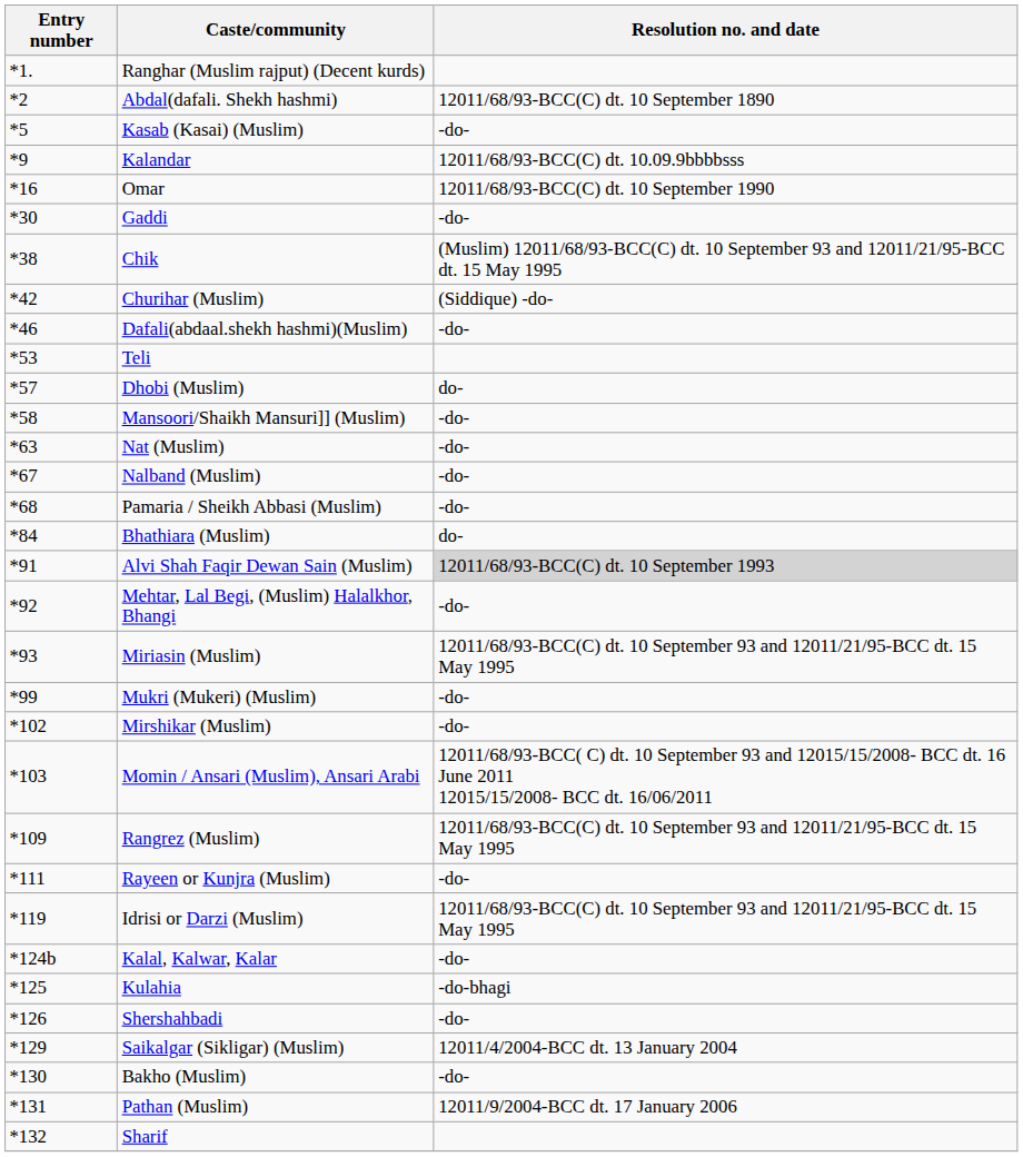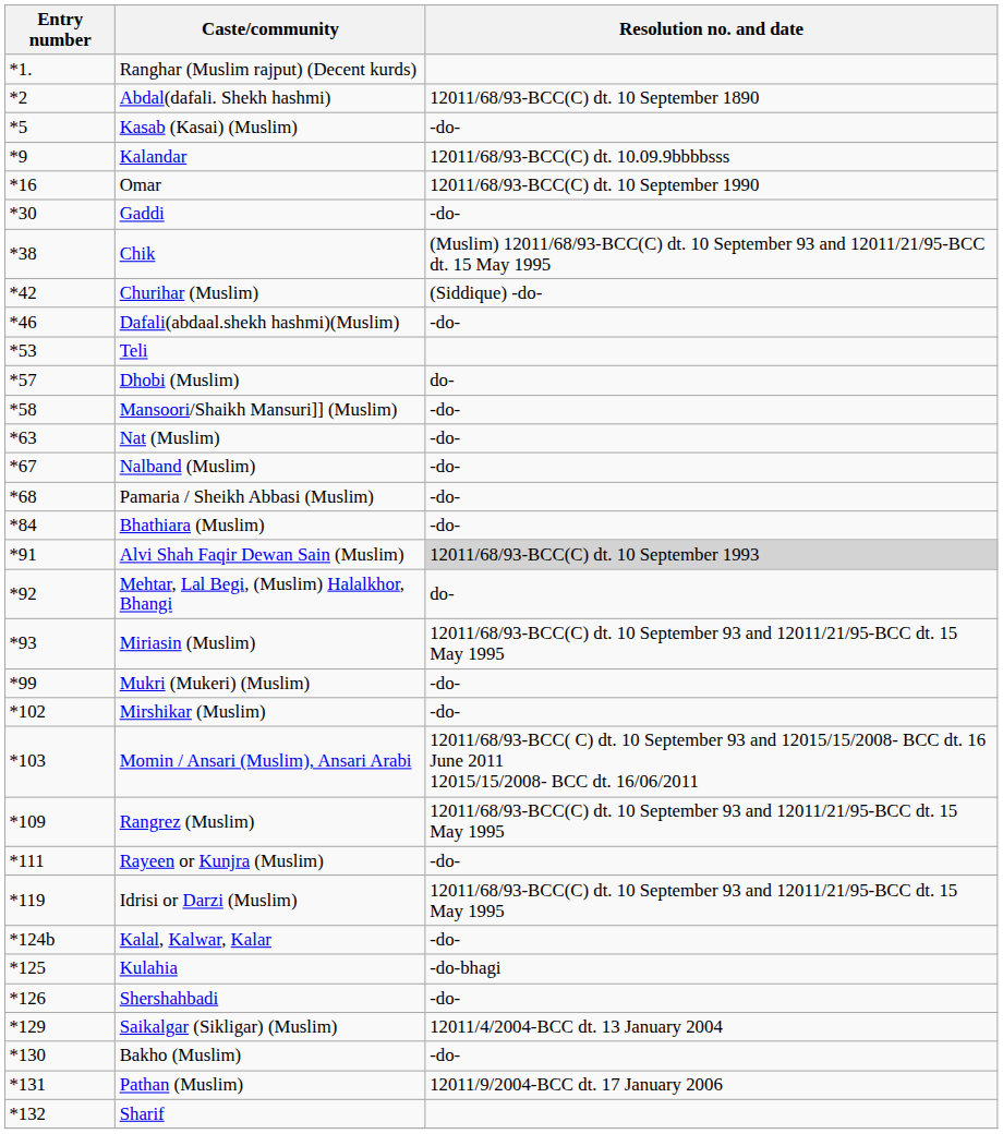Bhathiara (Muslim) | Resolution no. and date: do- -> -do-
Mehtar, Lal Begi, (Muslim) Halalkhor, Bhangi | Resolution no. and date: -do- -> do-
